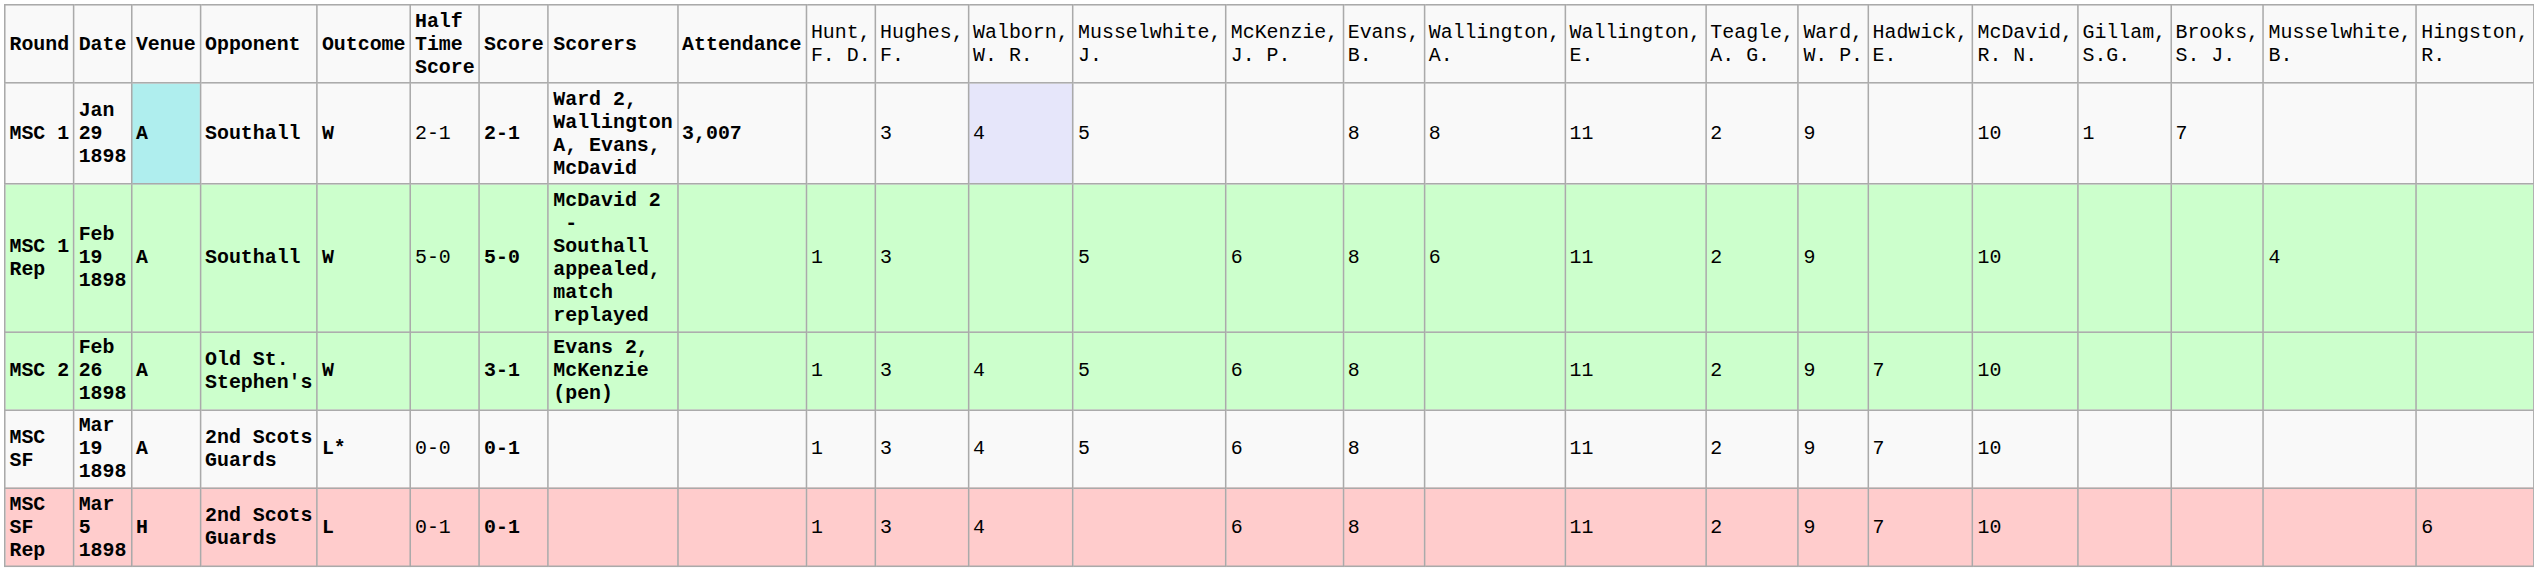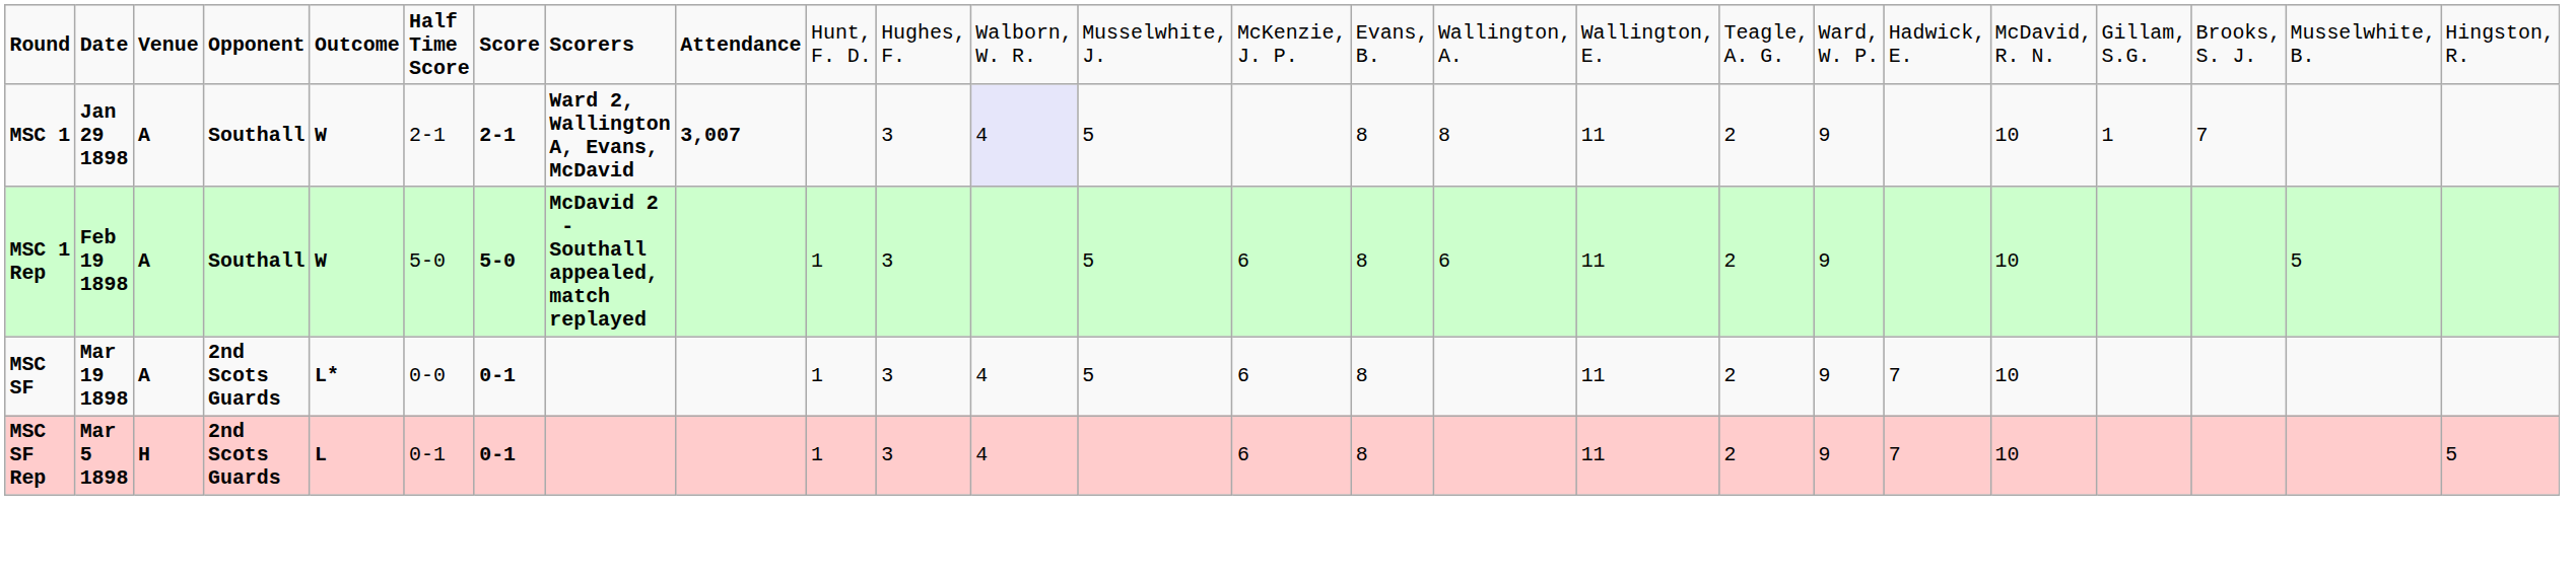MSC 1 | column 3: paleturquoise background -> no background
MSC 1 Rep | column 24: 4 -> 5
- row: MSC 2 | Feb 26 1898 | A | Old St. Stephen's | W | 3-1 | Evans 2, McKenzie (pen) | 1 | 3 | 4 | 5 | 6 | 8 | 11 | 2 | 9 | 7 | 10
MSC SF Rep | column 25: 6 -> 5
